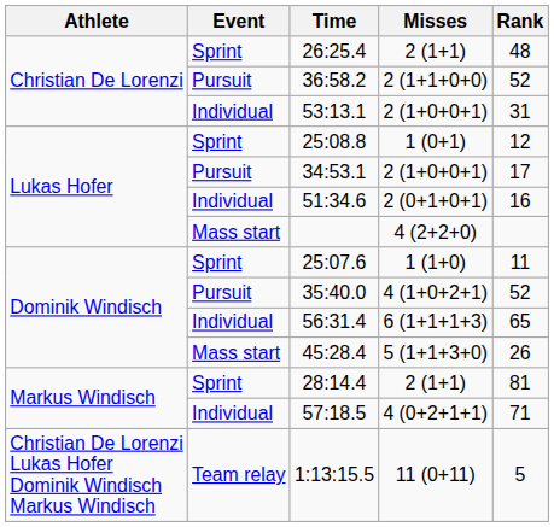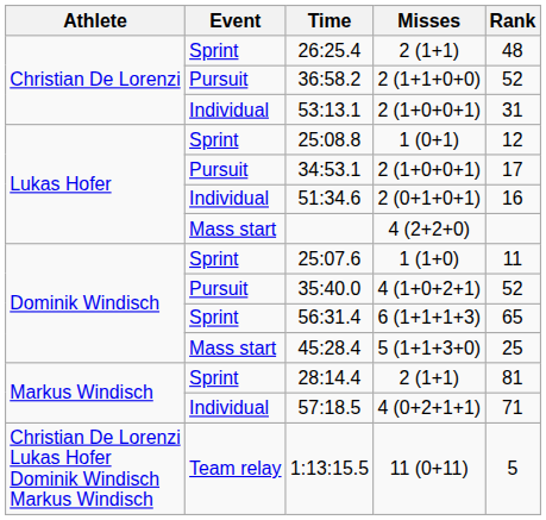56:31.4 | Event: Individual -> Sprint
45:28.4 | Rank: 26 -> 25
